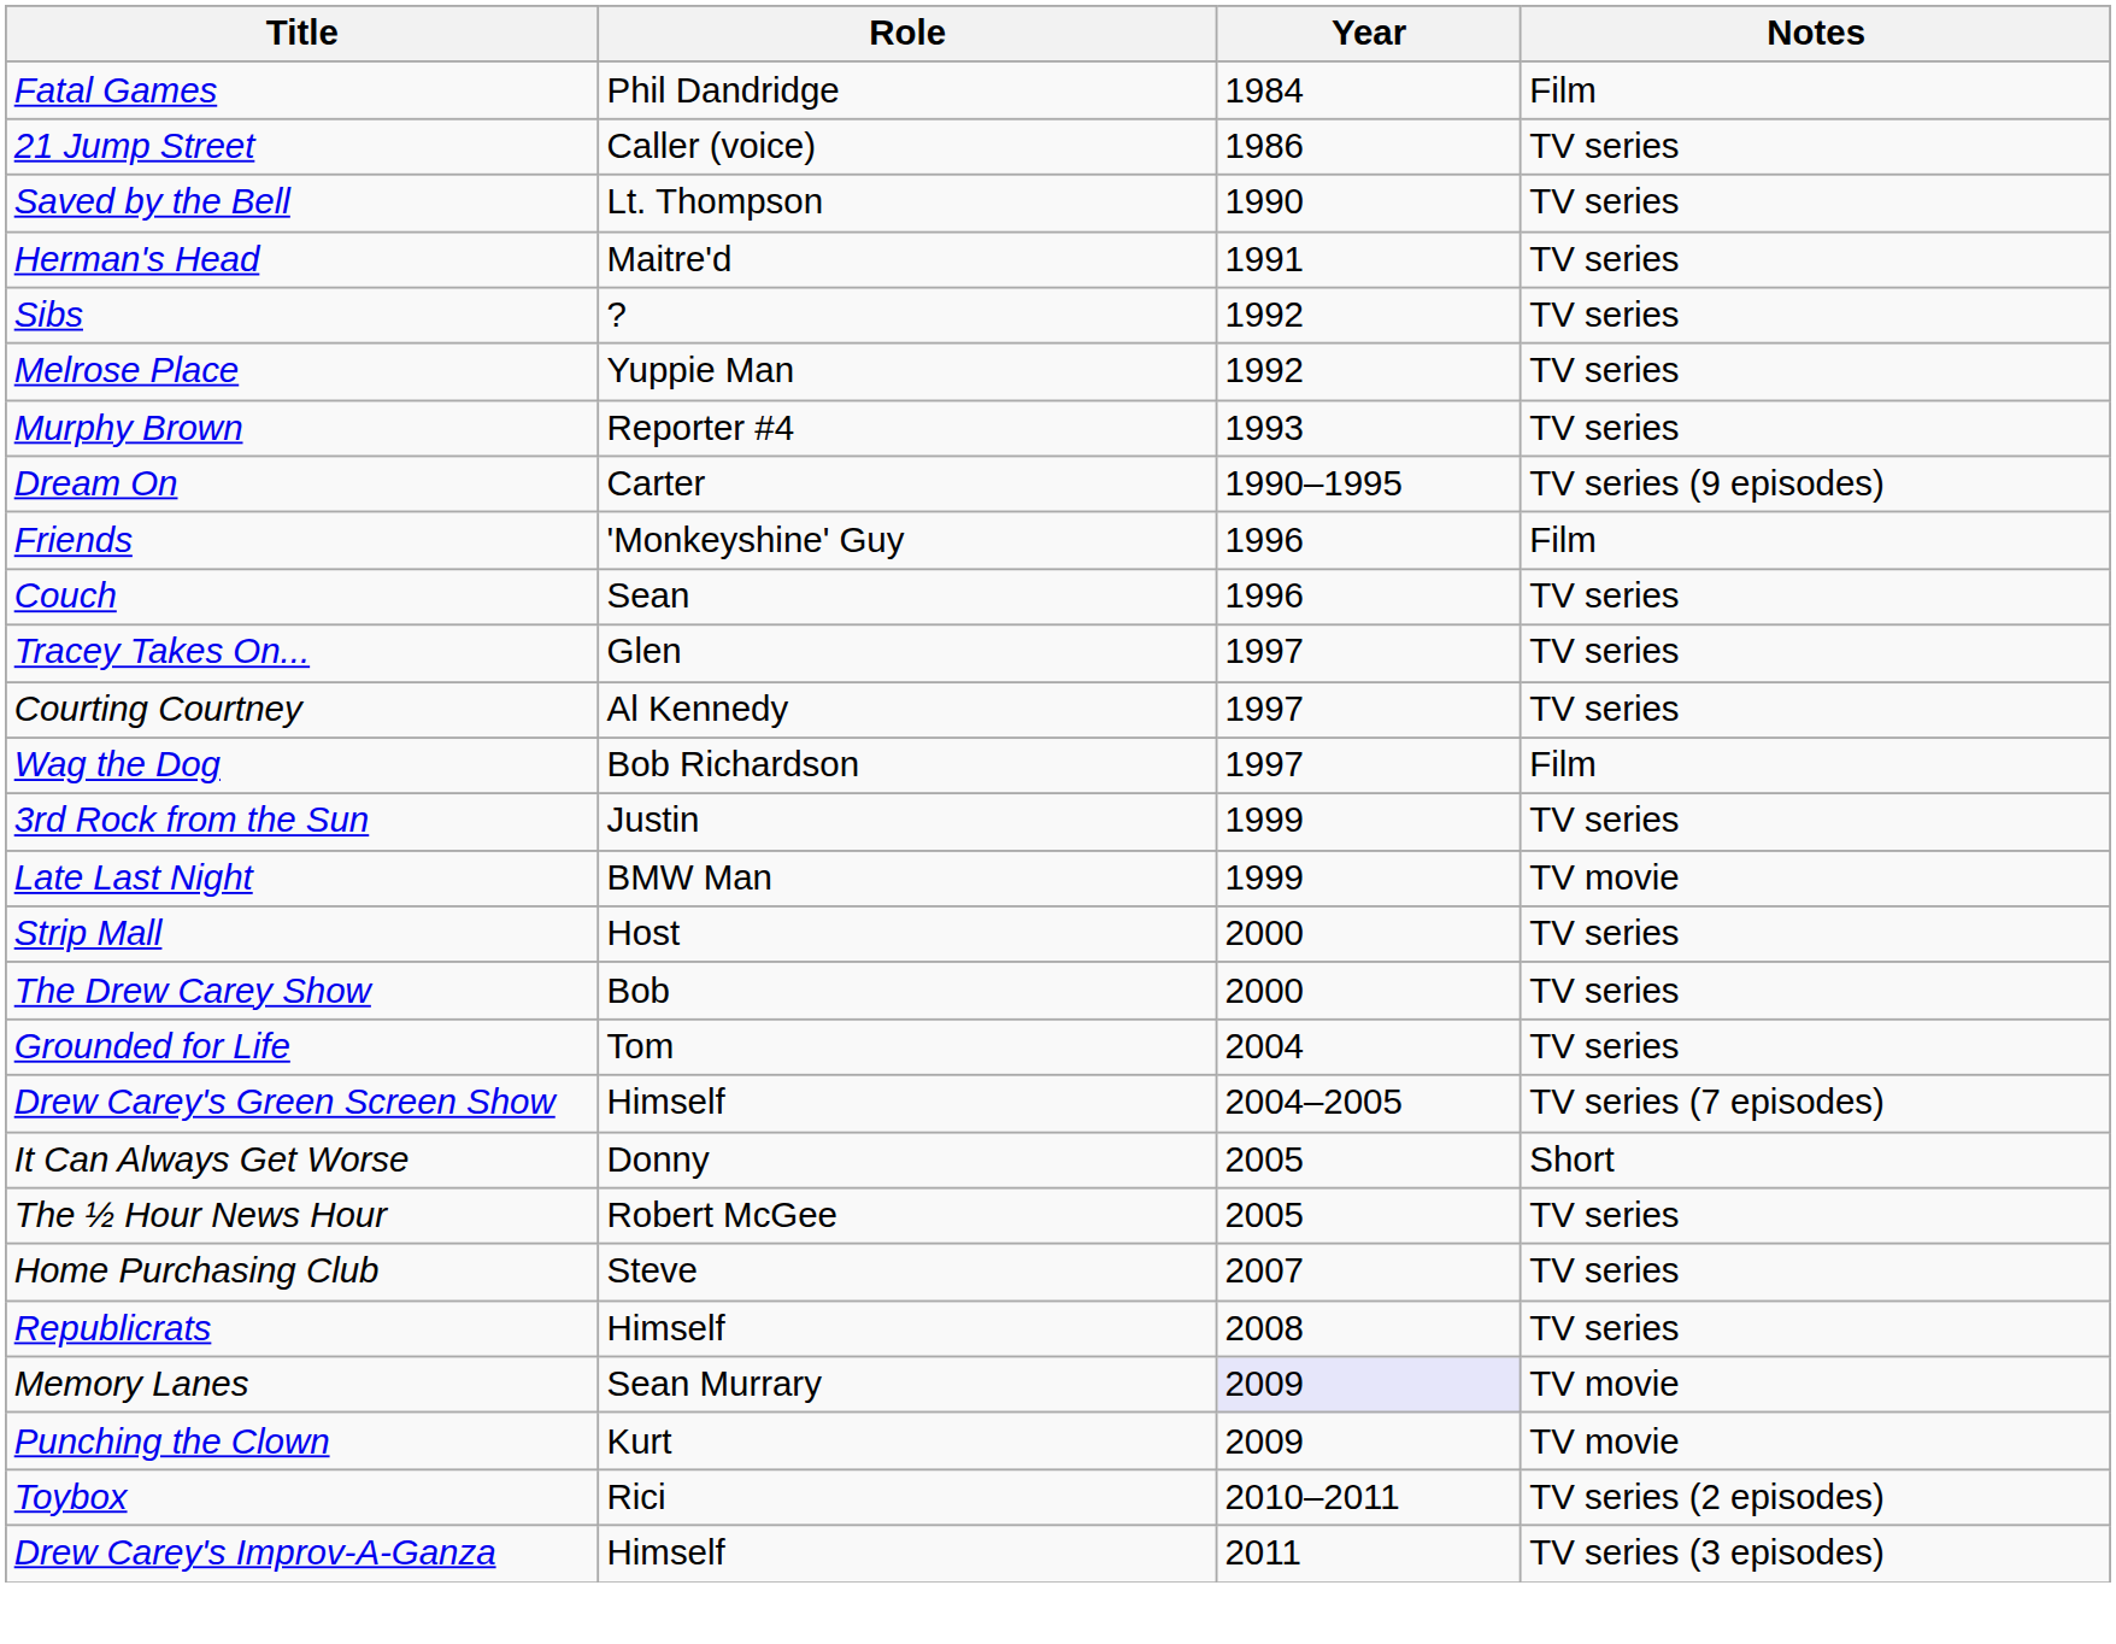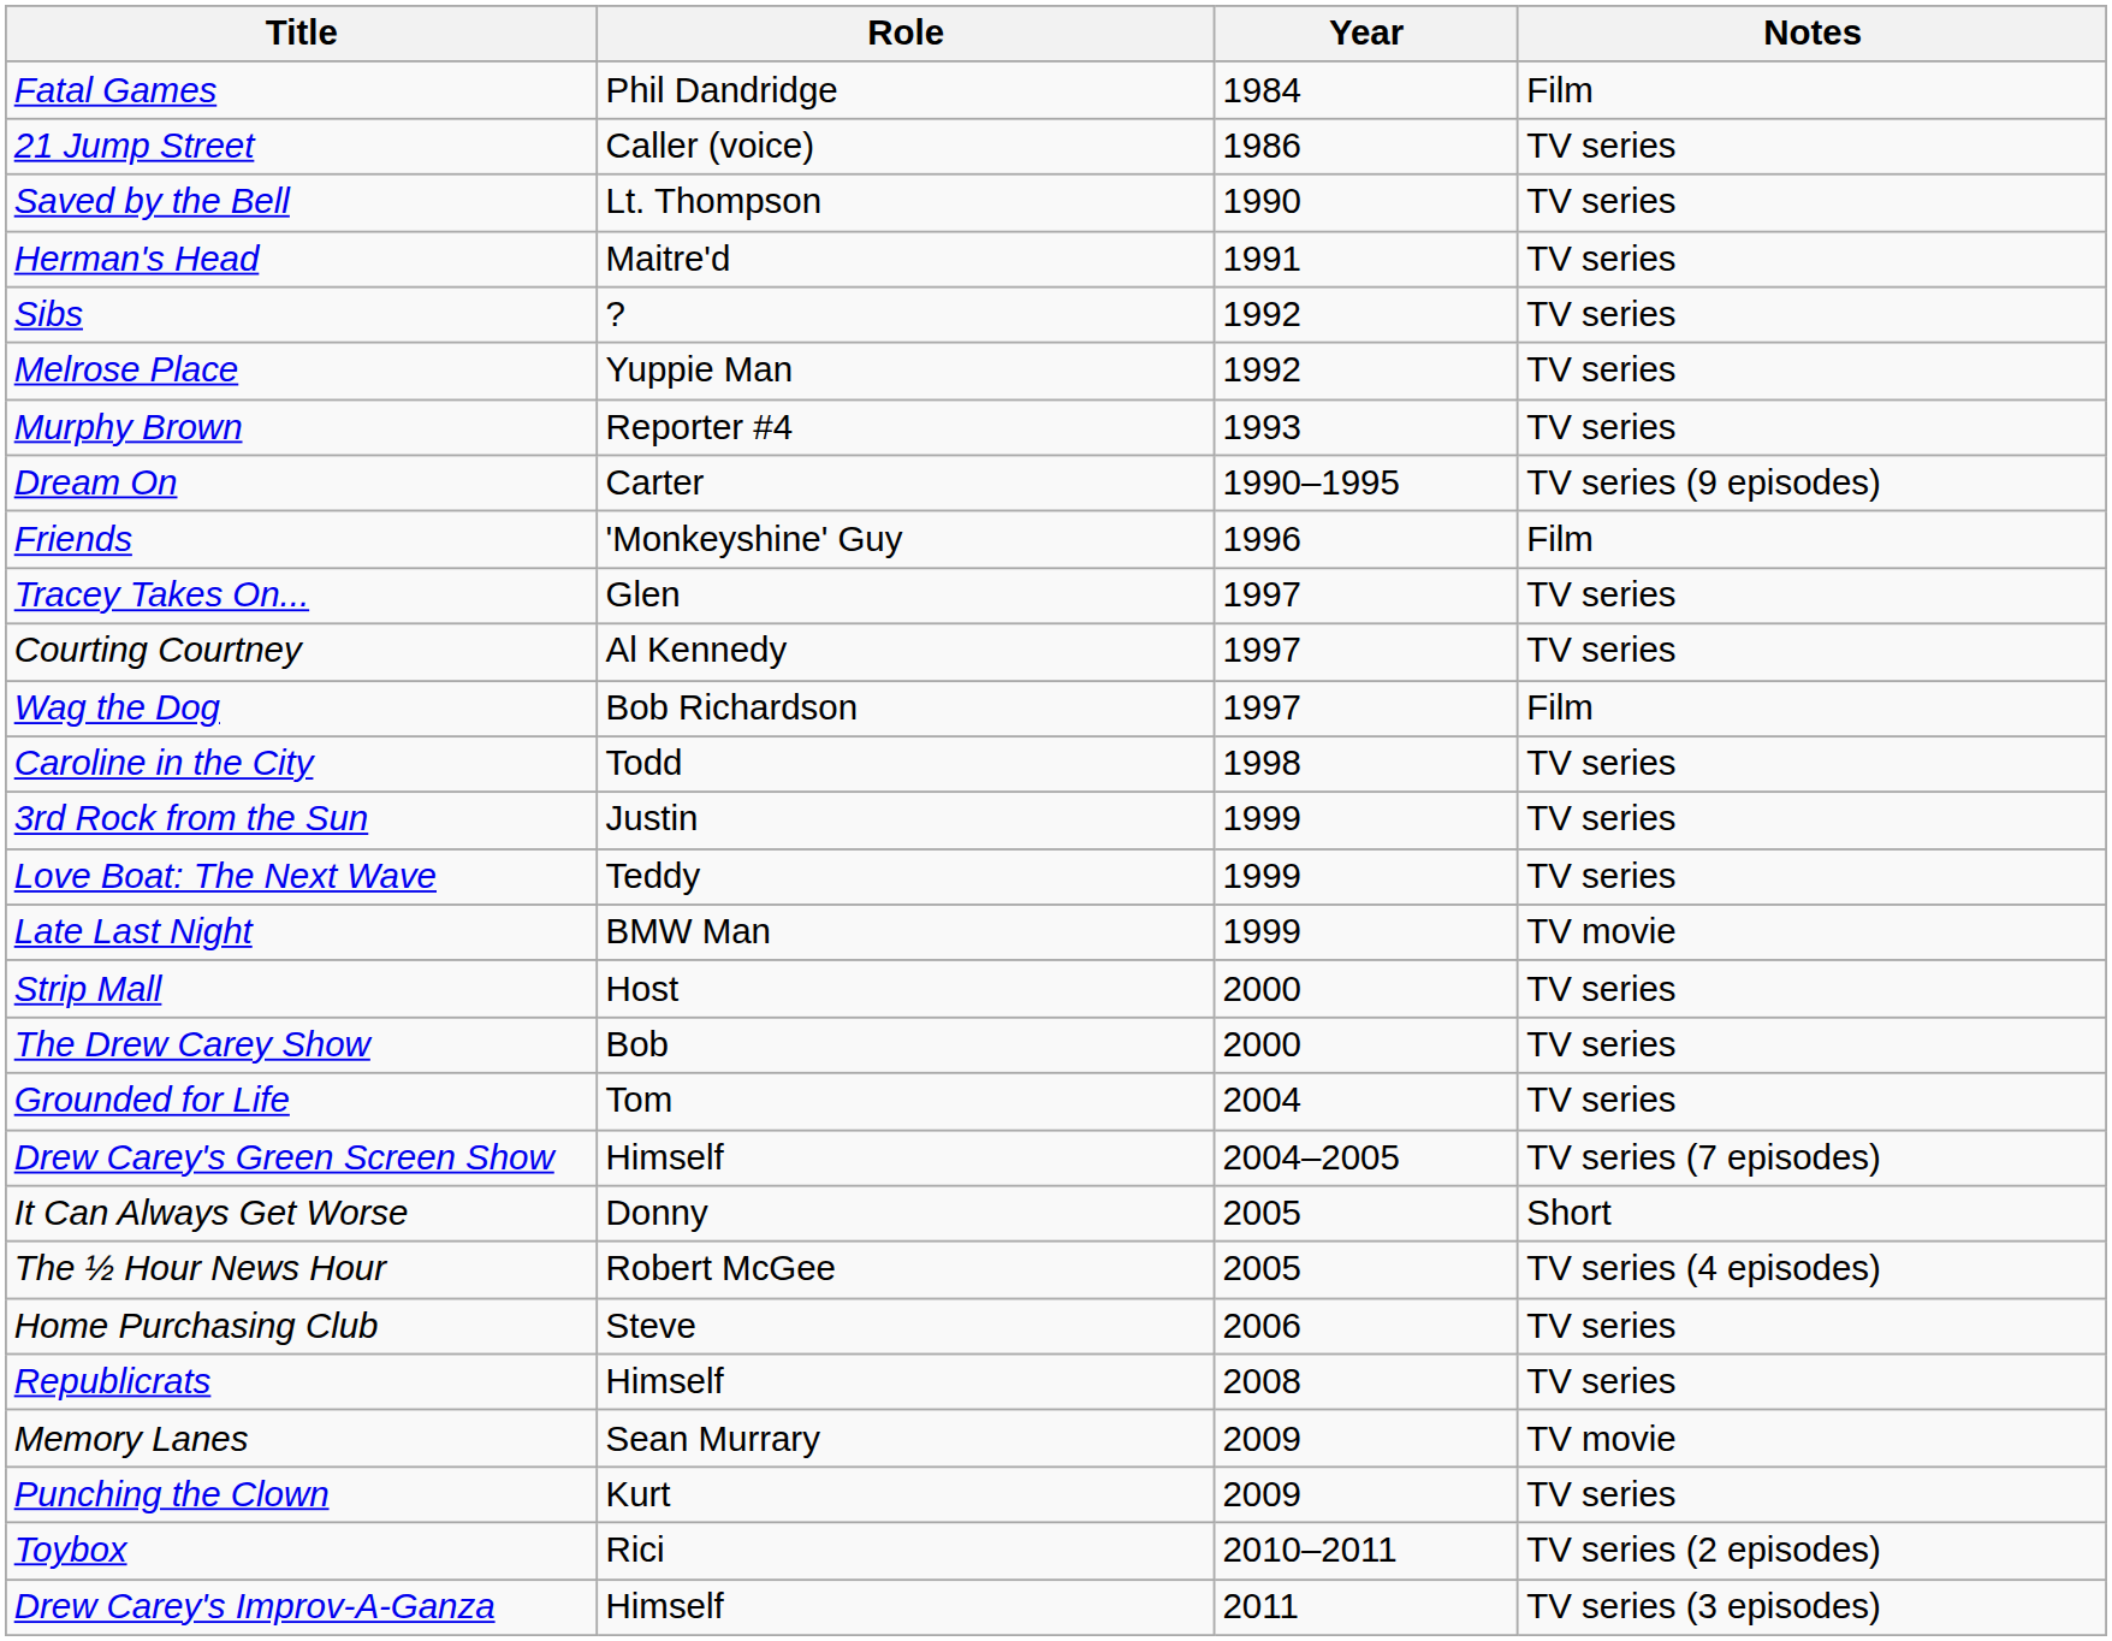- row: Couch | Sean | 1996 | TV series
+ row: Caroline in the City | Todd | 1998 | TV series
+ row: Love Boat: The Next Wave | Teddy | 1999 | TV series
The ½ Hour News Hour | Notes: TV series -> TV series (4 episodes)
Home Purchasing Club | Year: 2007 -> 2006
Memory Lanes | Year: lavender background -> no background
Punching the Clown | Notes: TV movie -> TV series
